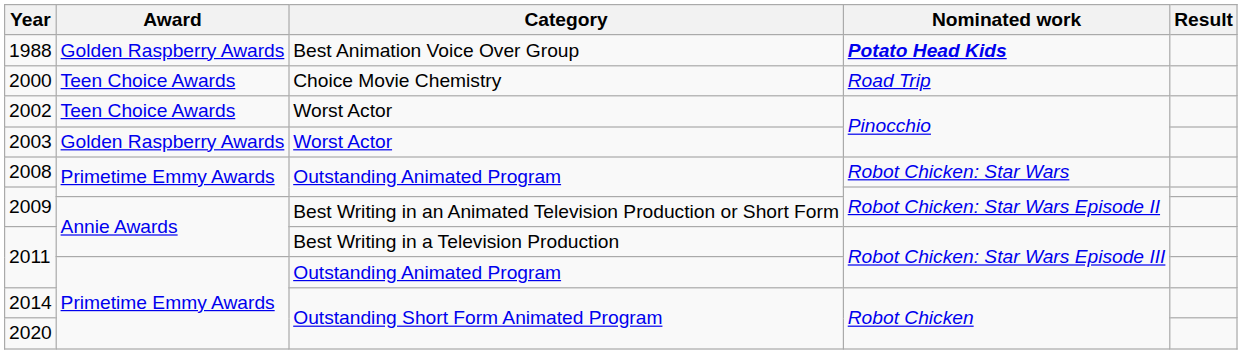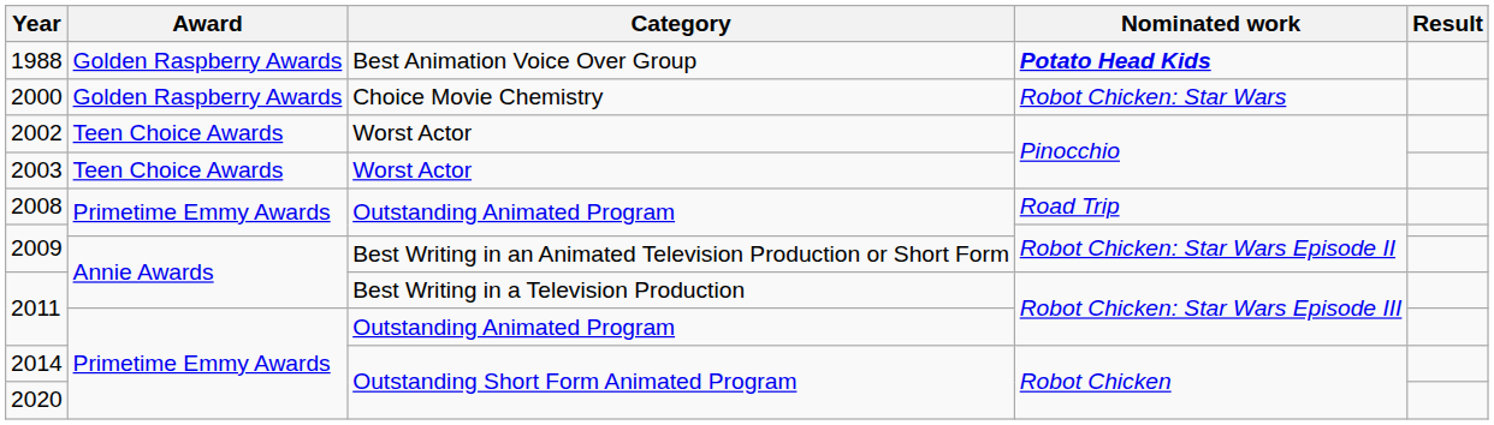2000 | Award: Teen Choice Awards -> Golden Raspberry Awards
2000 | Nominated work: Road Trip -> Robot Chicken: Star Wars
2003 | Award: Golden Raspberry Awards -> Teen Choice Awards
2008 | Nominated work: Robot Chicken: Star Wars -> Road Trip
